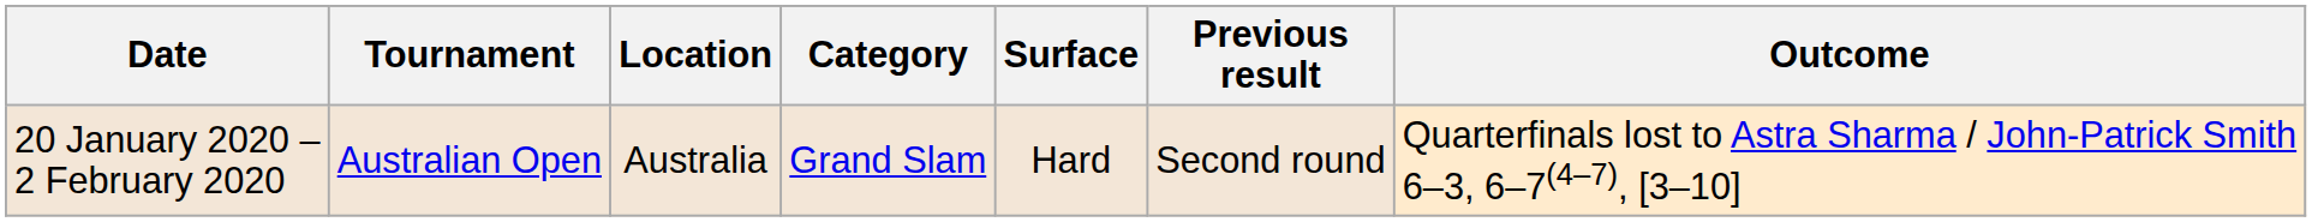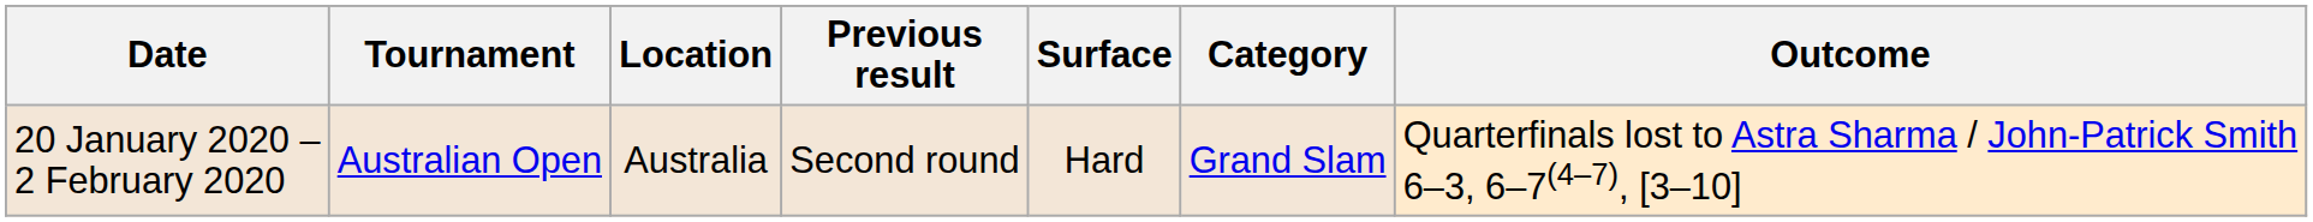columns swapped: Category <-> Previous result
